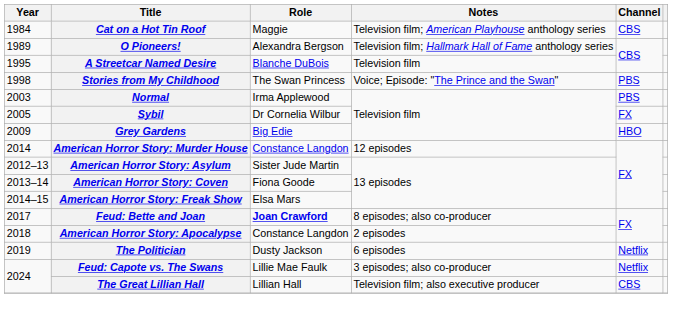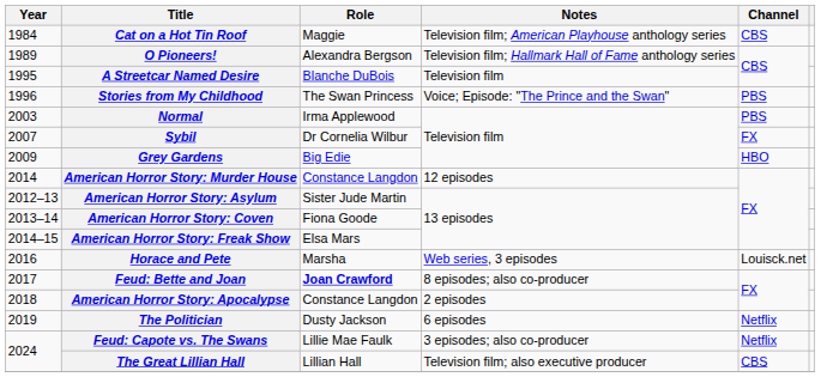Stories from My Childhood | Year: 1998 -> 1996
Sybil | Year: 2005 -> 2007
+ row: 2016 | Horace and Pete | Marsha | Web series, 3 episodes | Louisck.net
